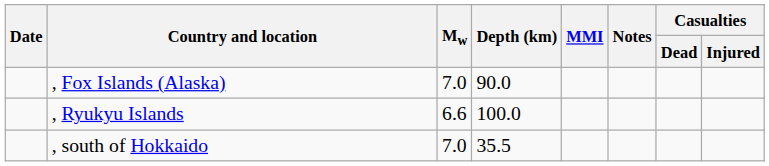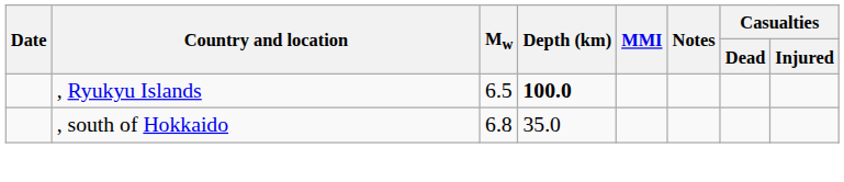- row: , Fox Islands (Alaska) | 7.0 | 90.0
, Ryukyu Islands | Mw: 6.6 -> 6.5
, Ryukyu Islands | Depth (km): normal -> bold
, south of Hokkaido | Mw: 7.0 -> 6.8
, south of Hokkaido | Depth (km): 35.5 -> 35.0
